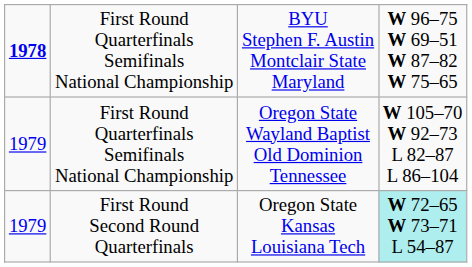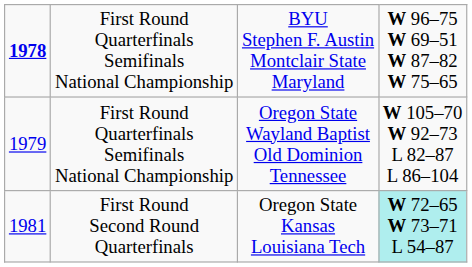First Round Second Round Quarterfinals | column 1: 1979 -> 1981
